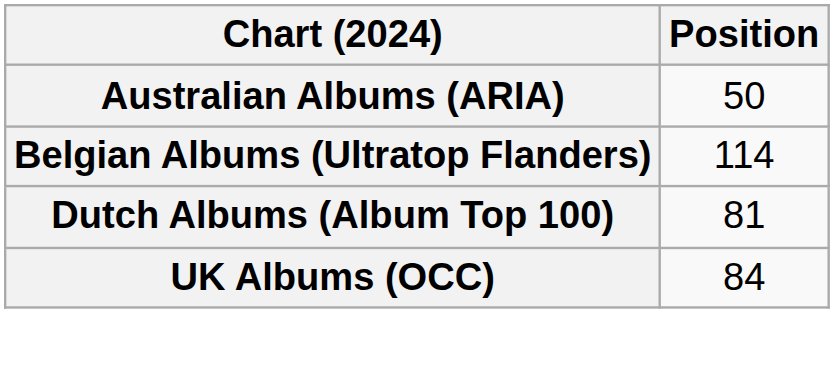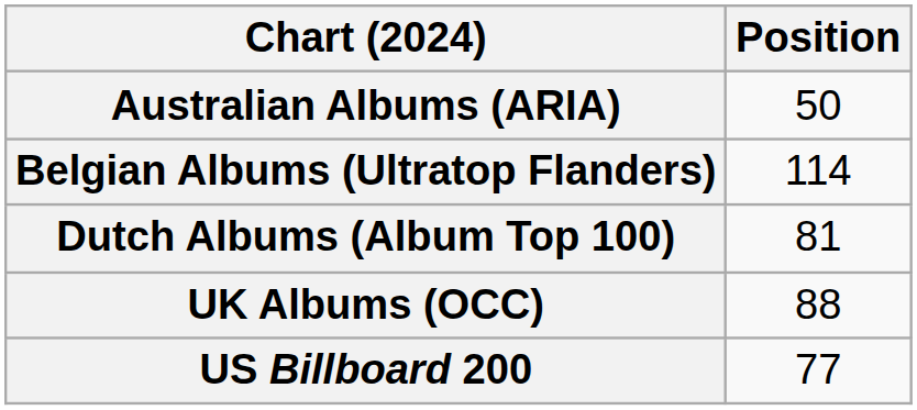UK Albums (OCC) | Position: 84 -> 88
+ row: US Billboard 200 | 77
